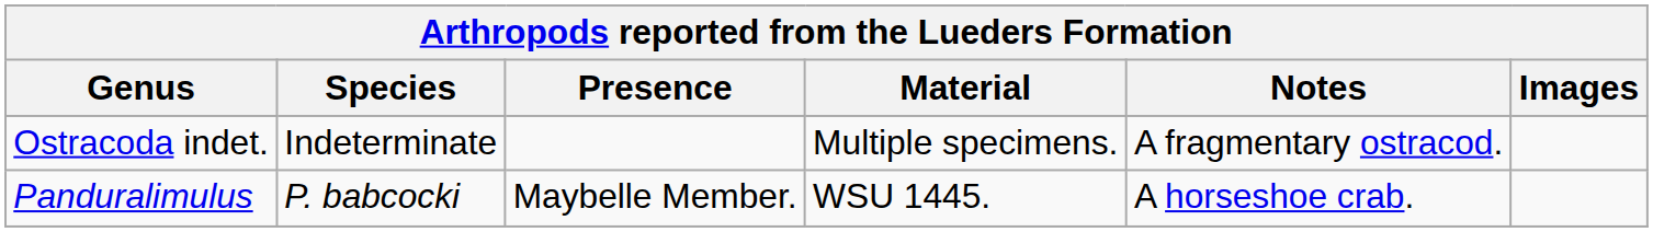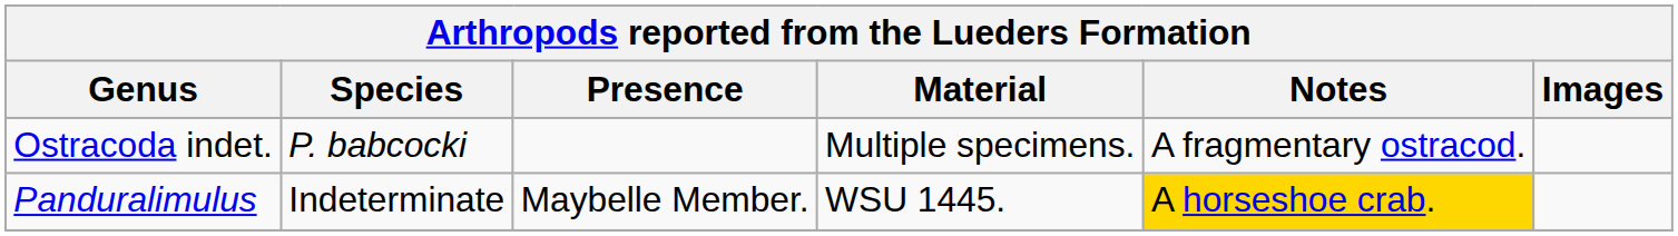Ostracoda indet. | Species: Indeterminate -> P. babcocki
Panduralimulus | Species: P. babcocki -> Indeterminate
Panduralimulus | Notes: no background -> gold background
